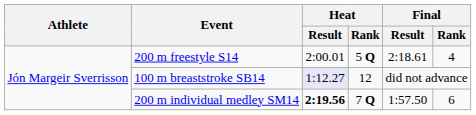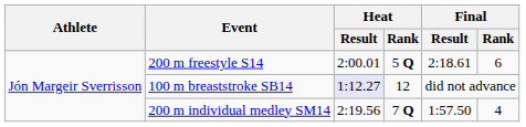200 m freestyle S14 | Final / Rank: 4 -> 6
200 m individual medley SM14 | Heat / Result: bold -> normal
200 m individual medley SM14 | Final / Rank: 6 -> 4
